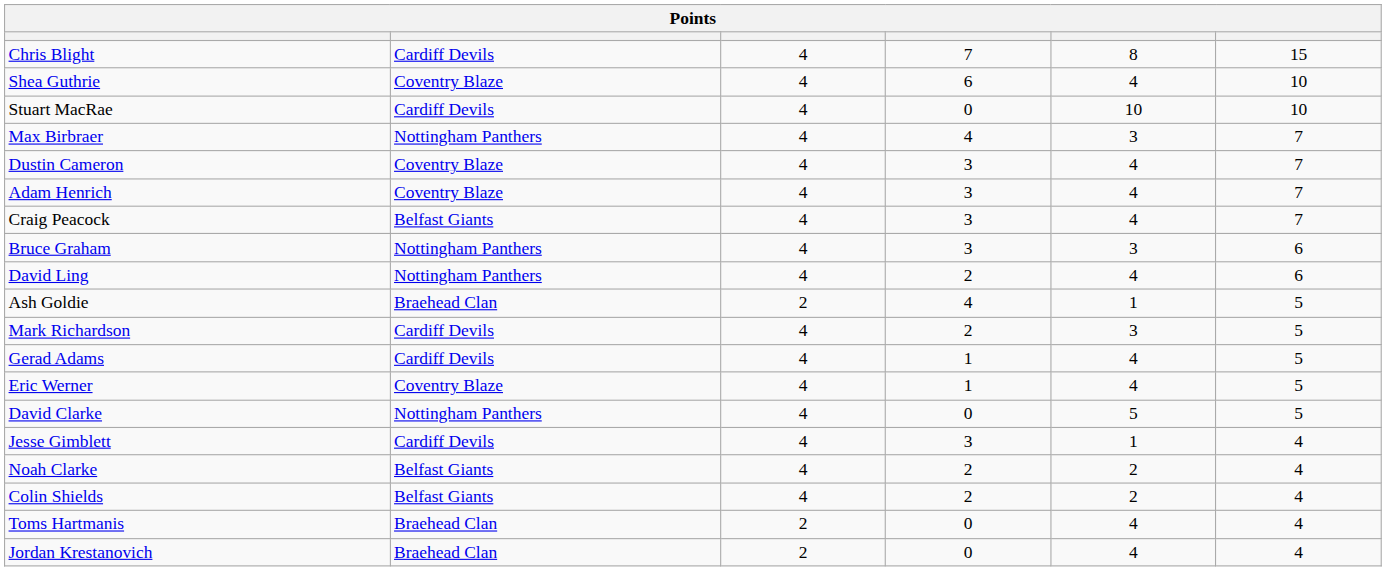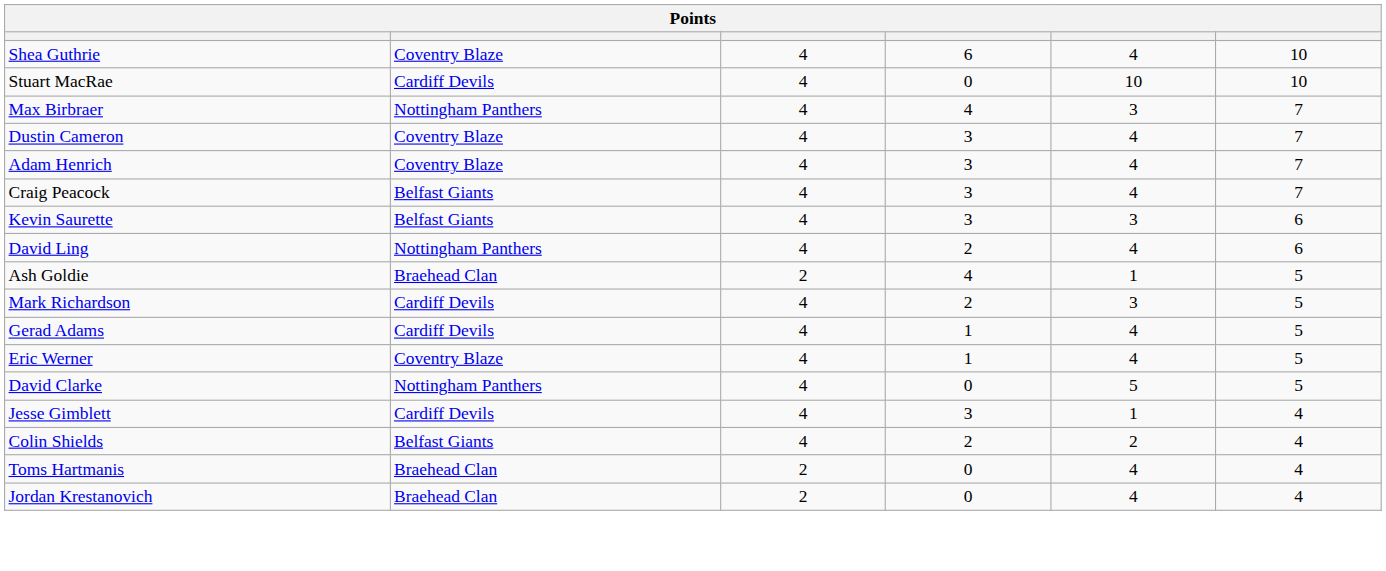- row: Chris Blight | Cardiff Devils | 4 | 7 | 8 | 15
- row: Bruce Graham | Nottingham Panthers | 4 | 3 | 3 | 6
+ row: Kevin Saurette | Belfast Giants | 4 | 3 | 3 | 6
- row: Noah Clarke | Belfast Giants | 4 | 2 | 2 | 4
